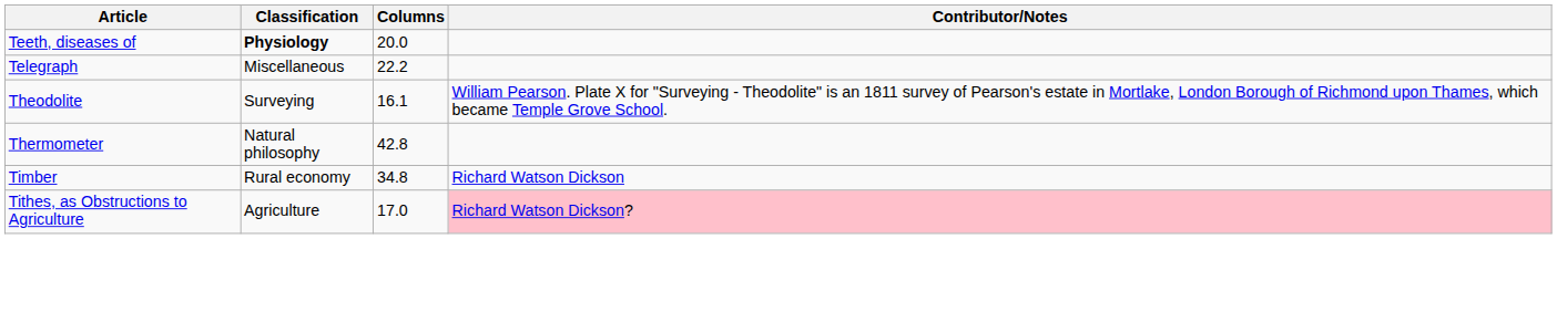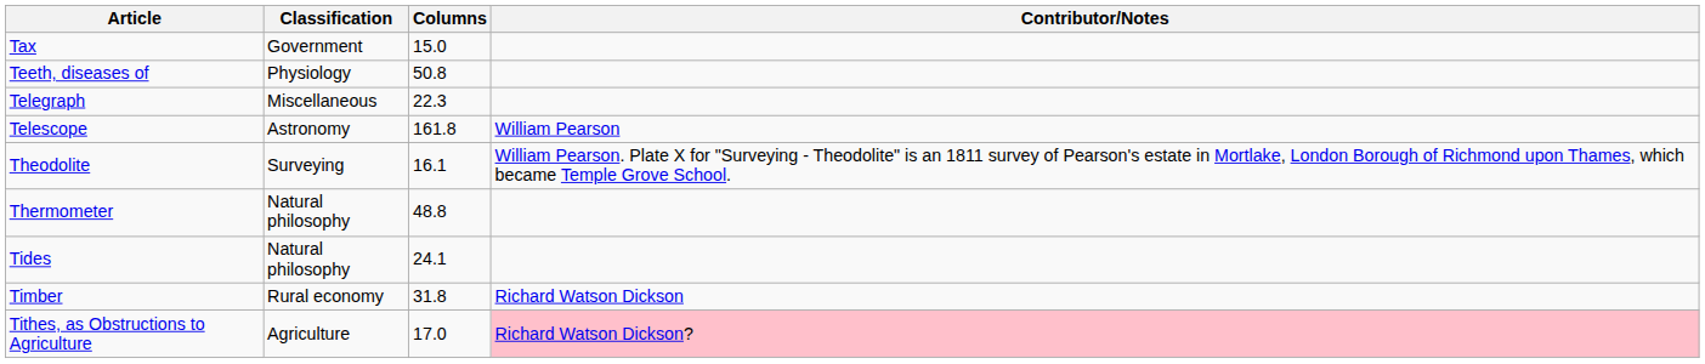+ row: Tax | Government | 15.0
Teeth, diseases of | Classification: bold -> normal
Teeth, diseases of | Columns: 20.0 -> 50.8
Telegraph | Columns: 22.2 -> 22.3
+ row: Telescope | Astronomy | 161.8 | William Pearson
Thermometer | Columns: 42.8 -> 48.8
+ row: Tides | Natural philosophy | 24.1
Timber | Columns: 34.8 -> 31.8
